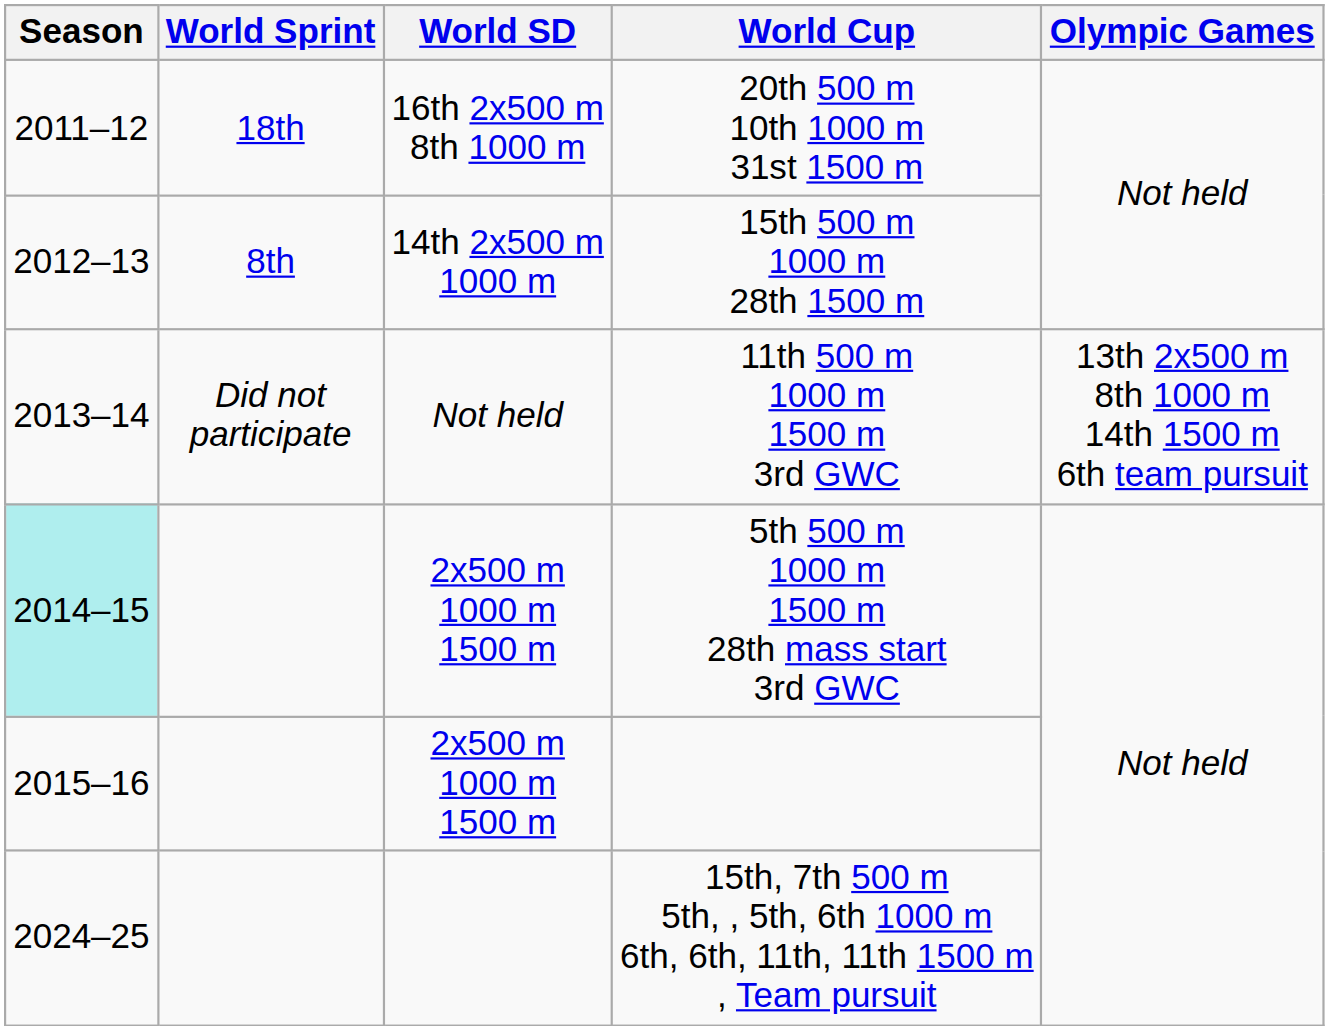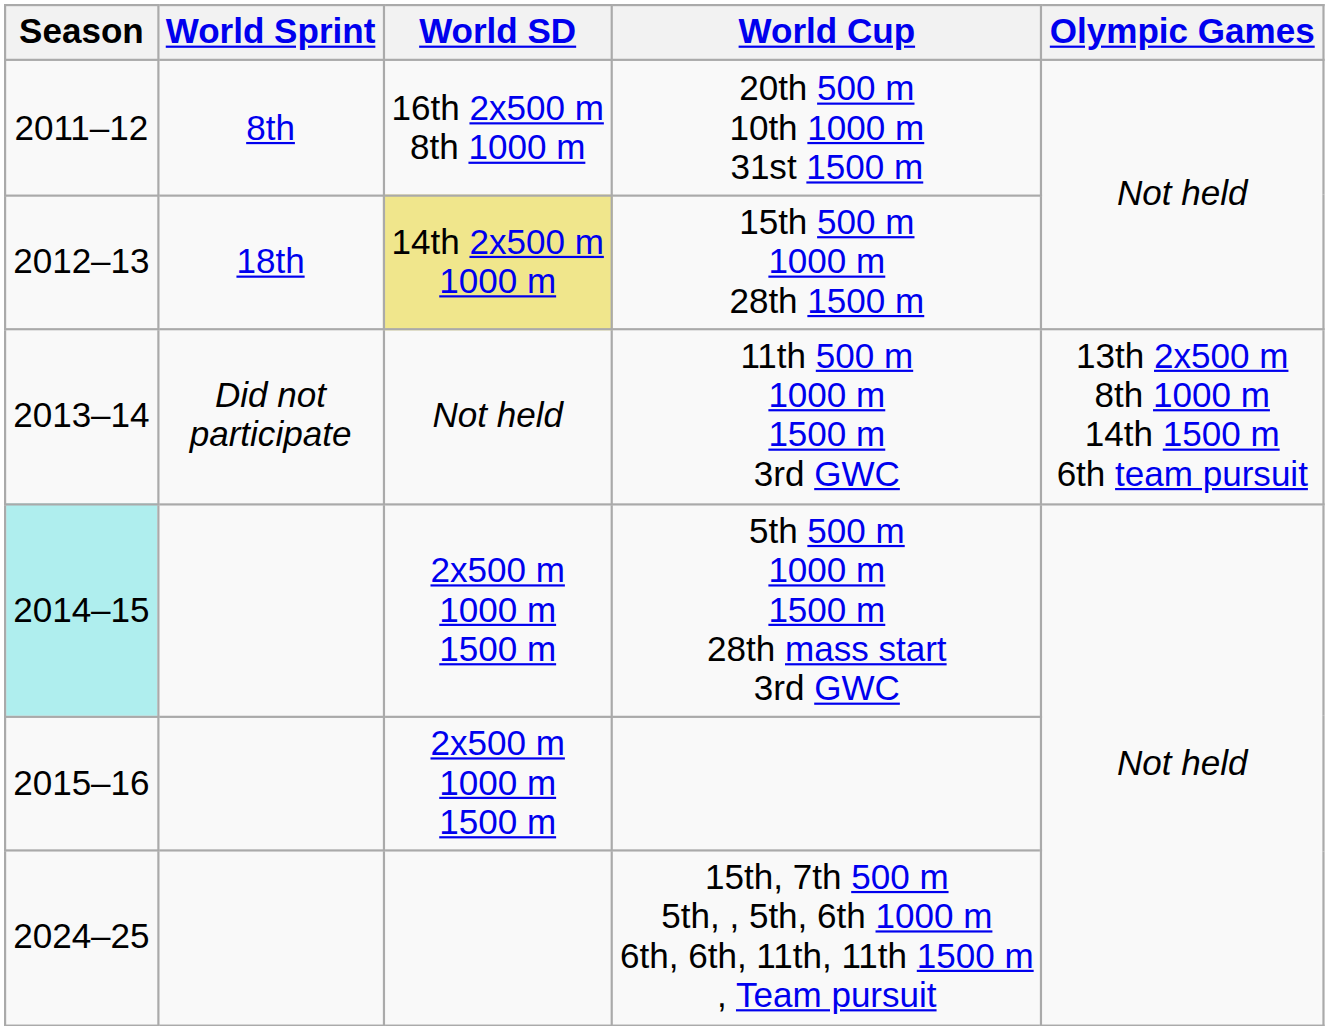20th 500 m 10th 1000 m 31st 1500 m | World Sprint: 18th -> 8th
15th 500 m 1000 m 28th 1500 m | World Sprint: 8th -> 18th
15th 500 m 1000 m 28th 1500 m | World SD: no background -> khaki background
